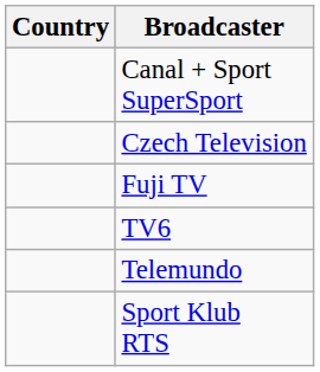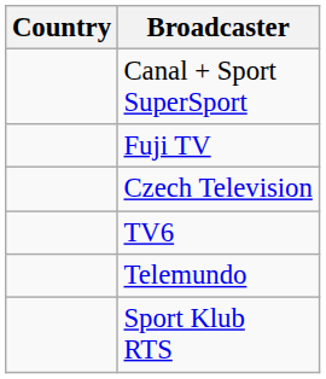rows swapped: Czech Television <-> Fuji TV
